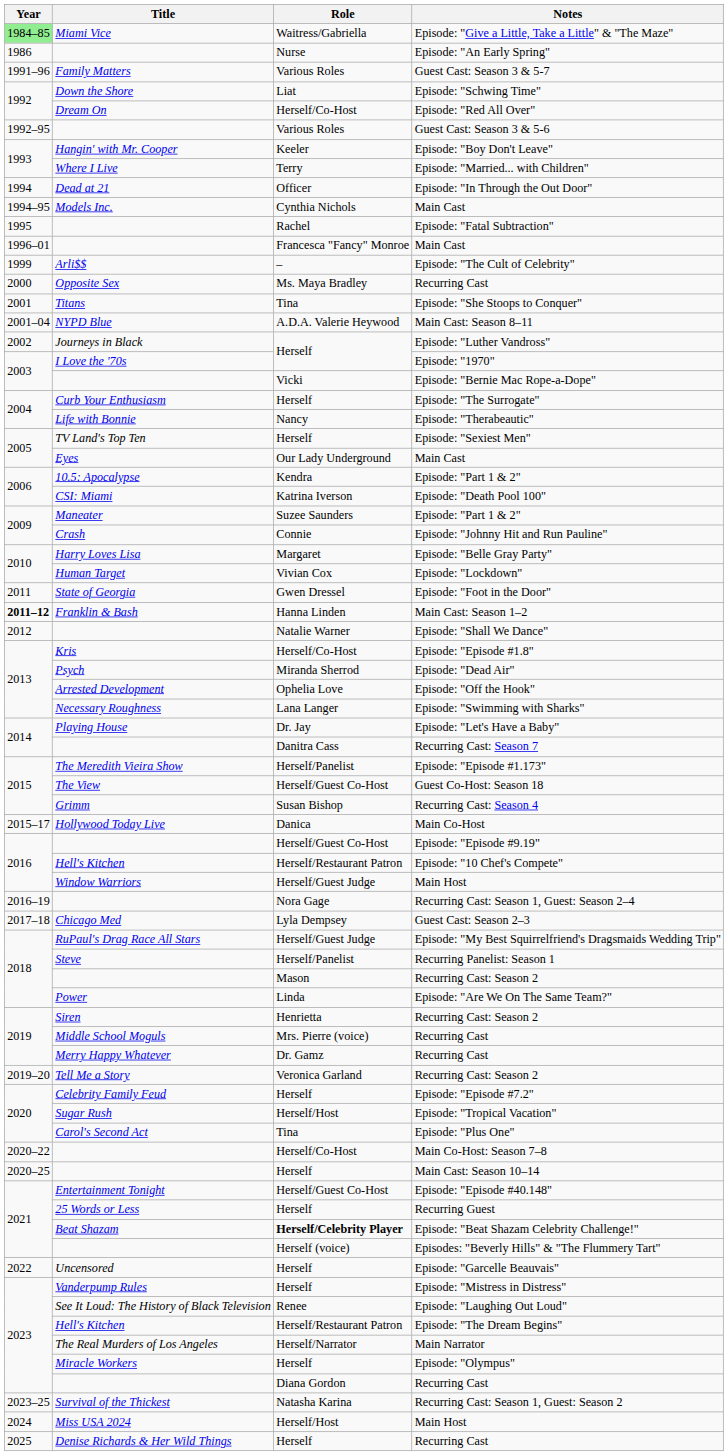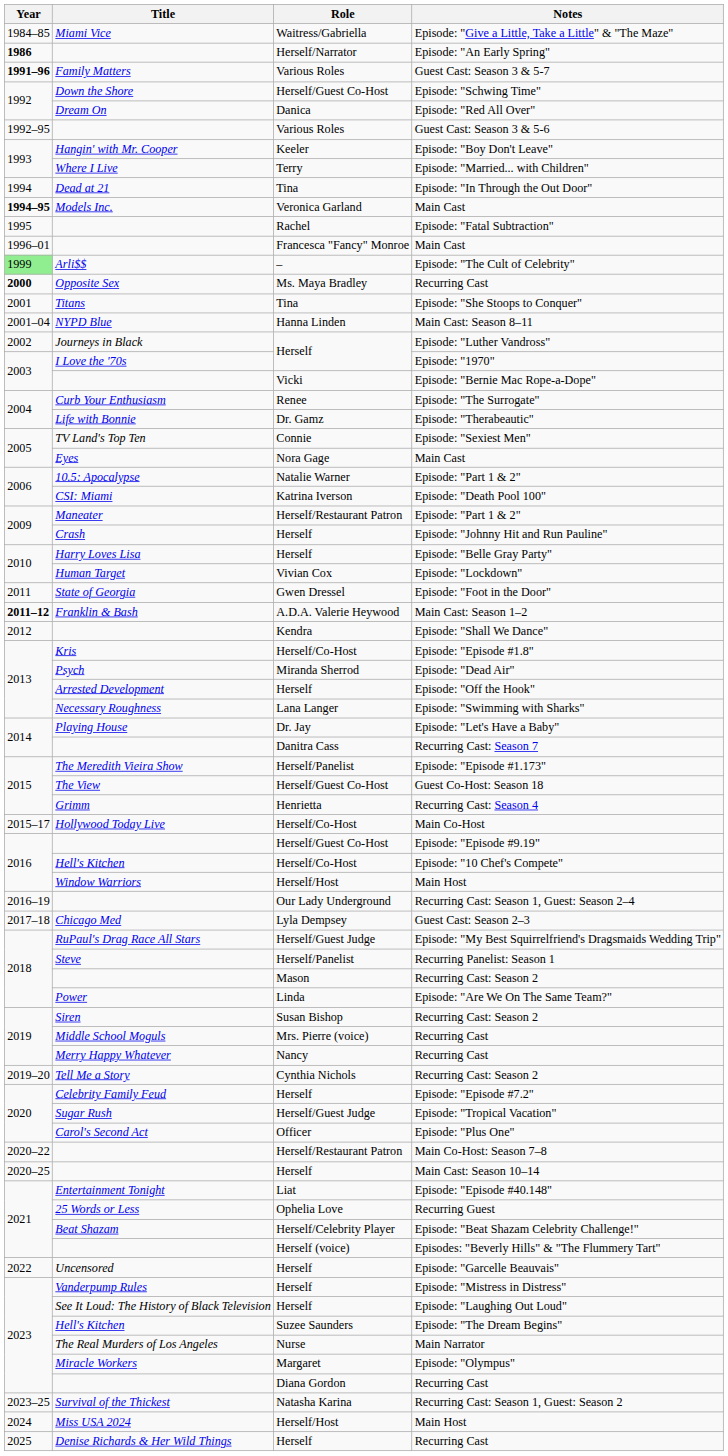Episode: "Give a Little, Take a Little" & "The Maze" | Year: lightgreen background -> no background
Episode: "An Early Spring" | Year: normal -> bold
Episode: "An Early Spring" | Role: Nurse -> Herself/Narrator
Guest Cast: Season 3 & 5-7 | Year: normal -> bold
Episode: "Schwing Time" | Role: Liat -> Herself/Guest Co-Host
Episode: "Red All Over" | Role: Herself/Co-Host -> Danica
Episode: "In Through the Out Door" | Role: Officer -> Tina
Models Inc. / Main Cast | Year: normal -> bold
Models Inc. / Main Cast | Role: Cynthia Nichols -> Veronica Garland
Episode: "The Cult of Celebrity" | Year: no background -> lightgreen background
Opposite Sex / Recurring Cast | Year: normal -> bold
Main Cast: Season 8–11 | Role: A.D.A. Valerie Heywood -> Hanna Linden
Episode: "The Surrogate" | Role: Herself -> Renee
Episode: "Therabeautic" | Role: Nancy -> Dr. Gamz
Episode: "Sexiest Men" | Role: Herself -> Connie
Eyes / Main Cast | Role: Our Lady Underground -> Nora Gage
10.5: Apocalypse / Episode: "Part 1 & 2" | Role: Kendra -> Natalie Warner
Maneater / Episode: "Part 1 & 2" | Role: Suzee Saunders -> Herself/Restaurant Patron
Episode: "Johnny Hit and Run Pauline" | Role: Connie -> Herself
Episode: "Belle Gray Party" | Role: Margaret -> Herself
Main Cast: Season 1–2 | Role: Hanna Linden -> A.D.A. Valerie Heywood
Episode: "Shall We Dance" | Role: Natalie Warner -> Kendra
Episode: "Off the Hook" | Role: Ophelia Love -> Herself
Recurring Cast: Season 4 | Role: Susan Bishop -> Henrietta
Main Co-Host | Role: Danica -> Herself/Co-Host
Episode: "10 Chef's Compete" | Role: Herself/Restaurant Patron -> Herself/Co-Host
Window Warriors / Main Host | Role: Herself/Guest Judge -> Herself/Host
Recurring Cast: Season 1, Guest: Season 2–4 | Role: Nora Gage -> Our Lady Underground
Siren / Recurring Cast: Season 2 | Role: Henrietta -> Susan Bishop
Merry Happy Whatever / Recurring Cast | Role: Dr. Gamz -> Nancy
Tell Me a Story / Recurring Cast: Season 2 | Role: Veronica Garland -> Cynthia Nichols
Episode: "Tropical Vacation" | Role: Herself/Host -> Herself/Guest Judge
Episode: "Plus One" | Role: Tina -> Officer
Main Co-Host: Season 7–8 | Role: Herself/Co-Host -> Herself/Restaurant Patron
Episode: "Episode #40.148" | Role: Herself/Guest Co-Host -> Liat
Recurring Guest | Role: Herself -> Ophelia Love
Episode: "Beat Shazam Celebrity Challenge!" | Role: bold -> normal
Episode: "Laughing Out Loud" | Role: Renee -> Herself
Episode: "The Dream Begins" | Role: Herself/Restaurant Patron -> Suzee Saunders
Main Narrator | Role: Herself/Narrator -> Nurse
Episode: "Olympus" | Role: Herself -> Margaret
